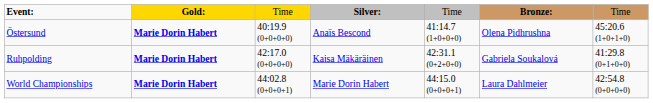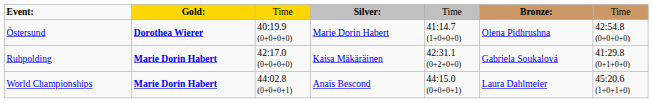Östersund | column 2: Marie Dorin Habert -> Dorothea Wierer
Östersund | column 4: Anaïs Bescond -> Marie Dorin Habert
Östersund | column 7: 45:20.6 (1+0+1+0) -> 42:54.8 (0+0+0+0)
World Championships | column 4: Marie Dorin Habert -> Anaïs Bescond
World Championships | column 7: 42:54.8 (0+0+0+0) -> 45:20.6 (1+0+1+0)
